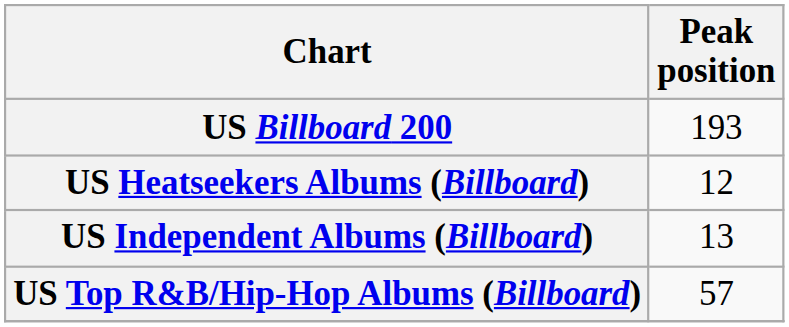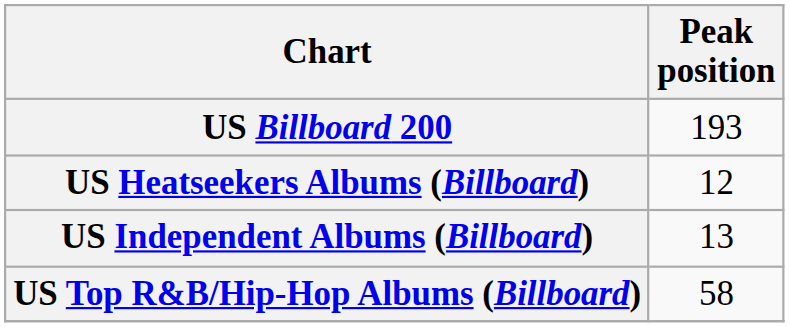US Top R&B/Hip-Hop Albums (Billboard) | Peak position: 57 -> 58
